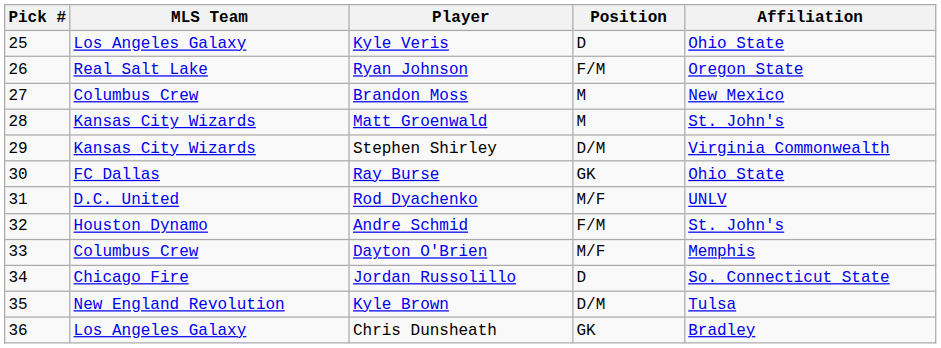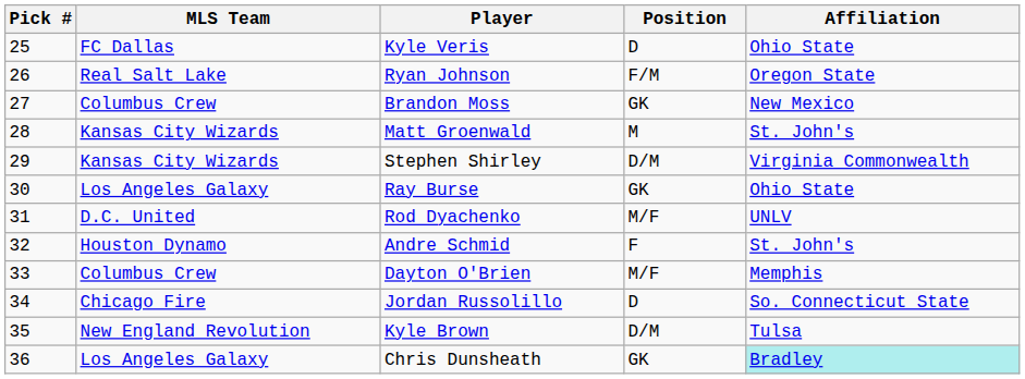Kyle Veris | MLS Team: Los Angeles Galaxy -> FC Dallas
Brandon Moss | Position: M -> GK
Ray Burse | MLS Team: FC Dallas -> Los Angeles Galaxy
Andre Schmid | Position: F/M -> F
Chris Dunsheath | Affiliation: no background -> paleturquoise background
